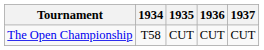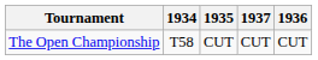columns swapped: 1936 <-> 1937
